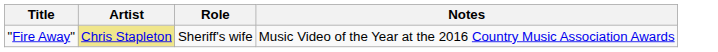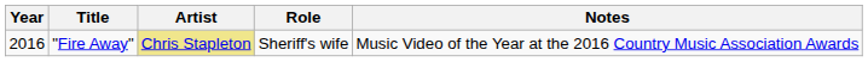+ column: Year | 2016
